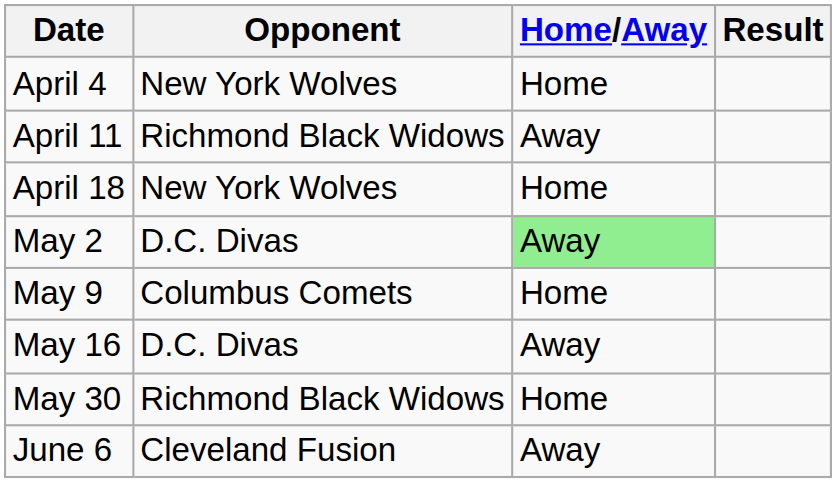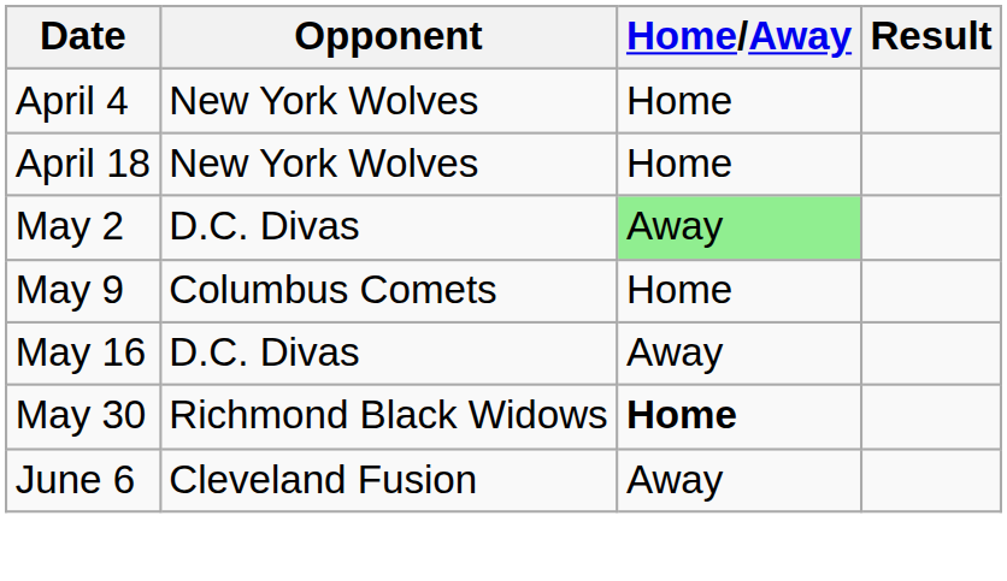- row: April 11 | Richmond Black Widows | Away
May 30 | Home/Away: normal -> bold
